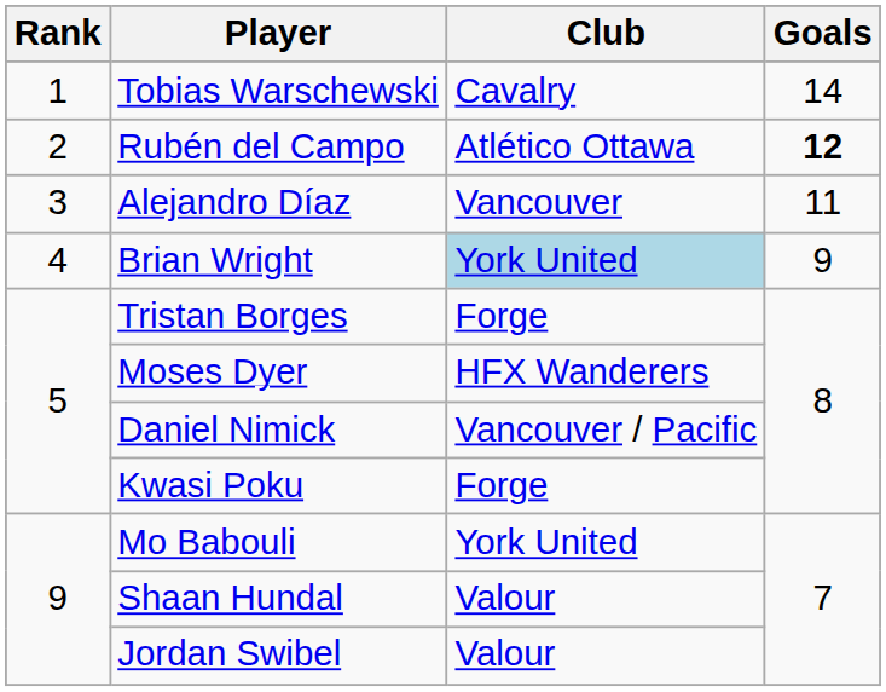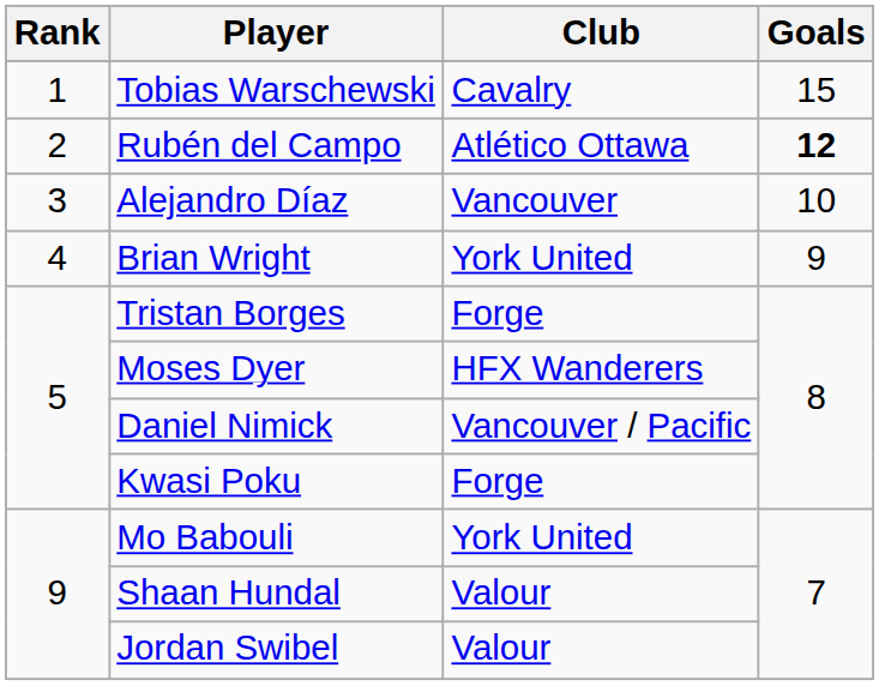Tobias Warschewski | Goals: 14 -> 15
Alejandro Díaz | Goals: 11 -> 10
Brian Wright | Club: lightblue background -> no background
